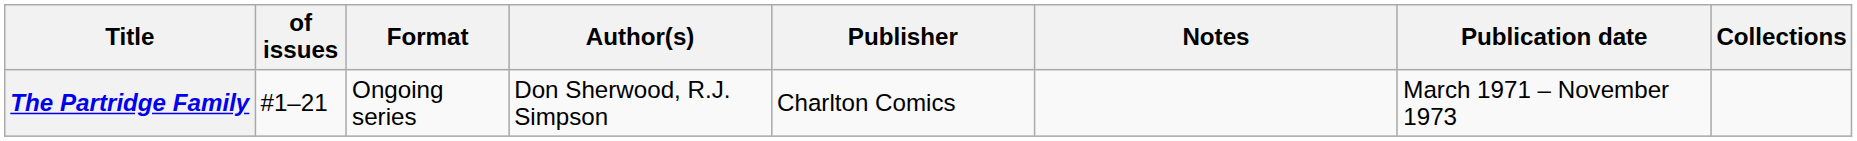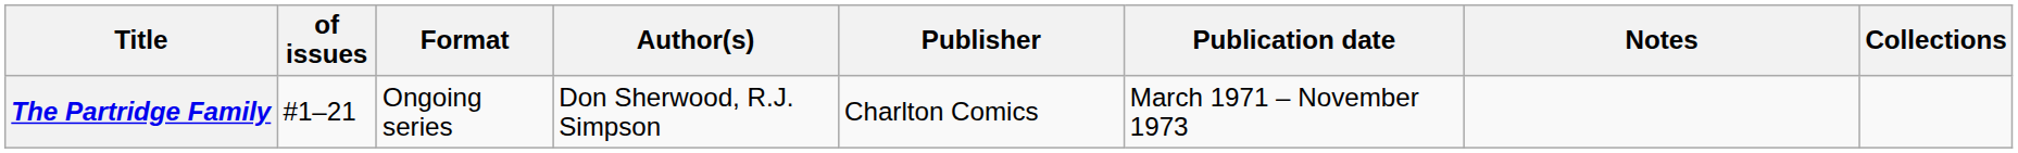columns swapped: Publication date <-> Notes
